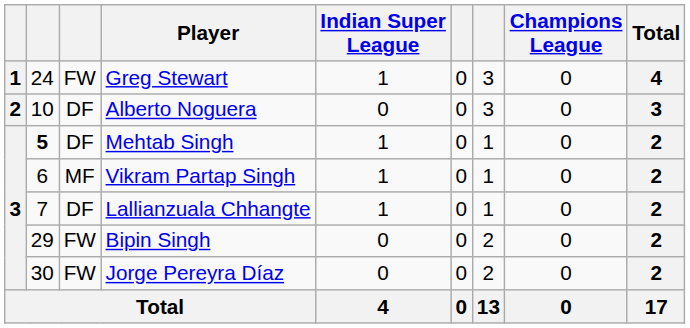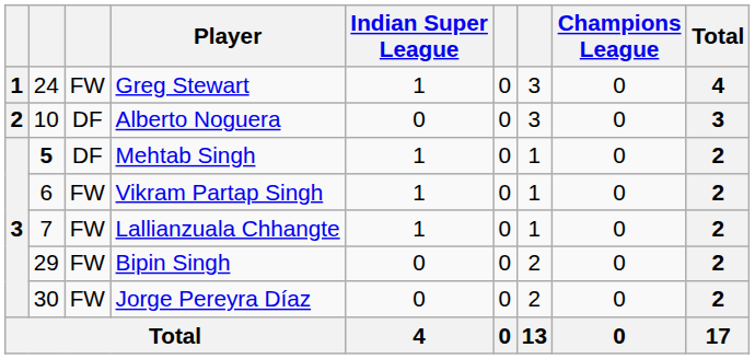Vikram Partap Singh | column 3: MF -> FW
Lallianzuala Chhangte | column 3: DF -> FW
